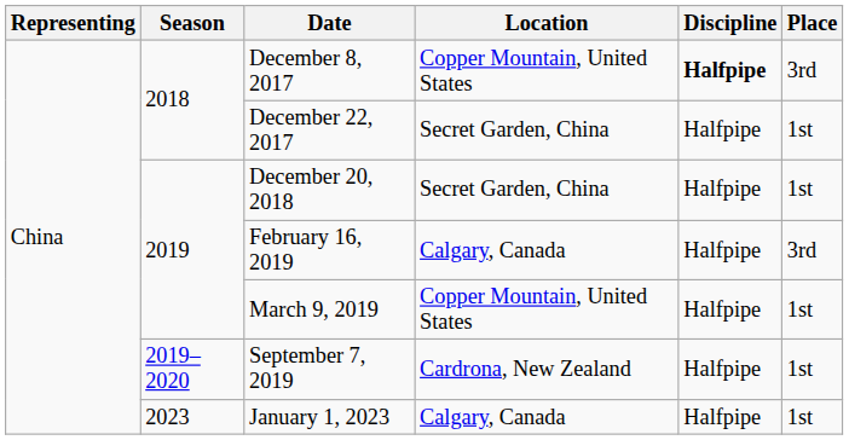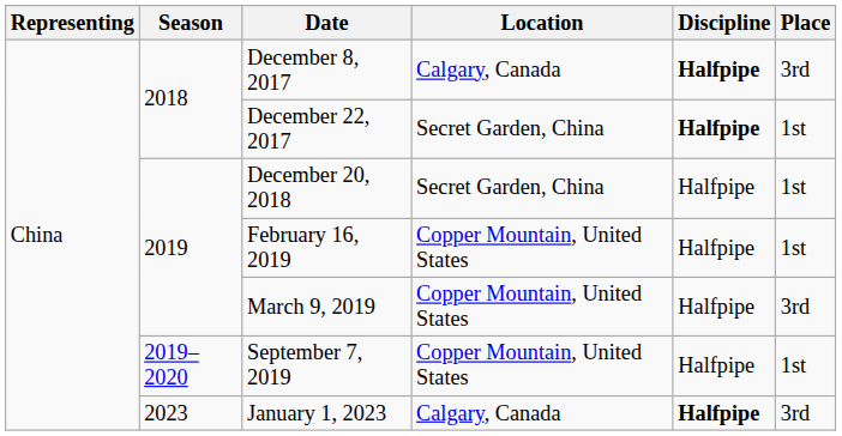December 8, 2017 | Location: Copper Mountain, United States -> Calgary, Canada
December 22, 2017 | Discipline: normal -> bold
February 16, 2019 | Location: Calgary, Canada -> Copper Mountain, United States
February 16, 2019 | Place: 3rd -> 1st
March 9, 2019 | Place: 1st -> 3rd
September 7, 2019 | Location: Cardrona, New Zealand -> Copper Mountain, United States
January 1, 2023 | Discipline: normal -> bold
January 1, 2023 | Place: 1st -> 3rd
